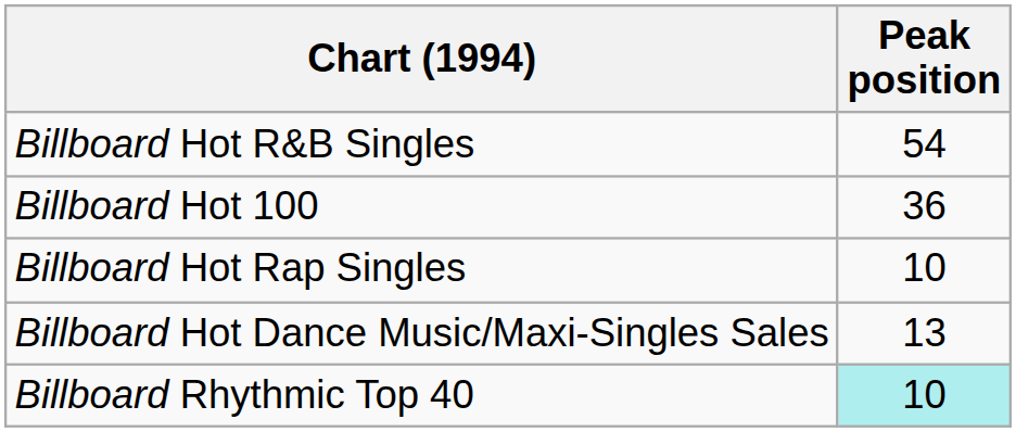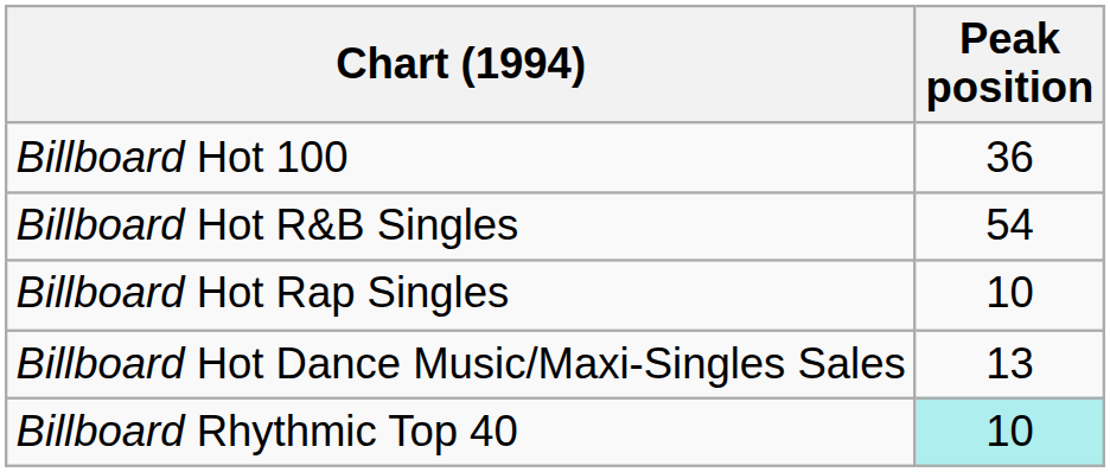rows swapped: Billboard Hot 100 <-> Billboard Hot R&B Singles
